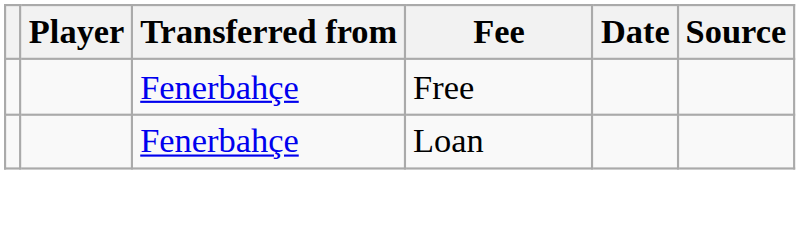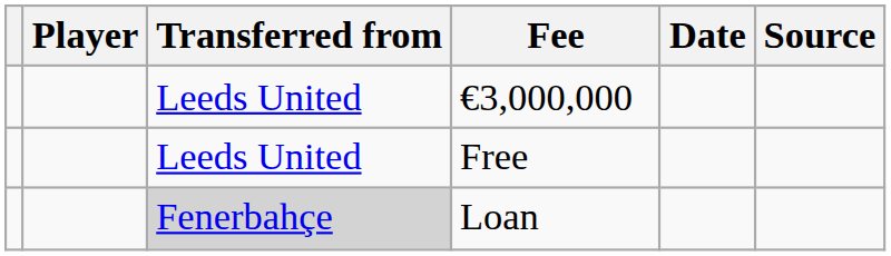+ row: Leeds United | €3,000,000
Free | Transferred from: Fenerbahçe -> Leeds United
Loan | Transferred from: no background -> lightgrey background
